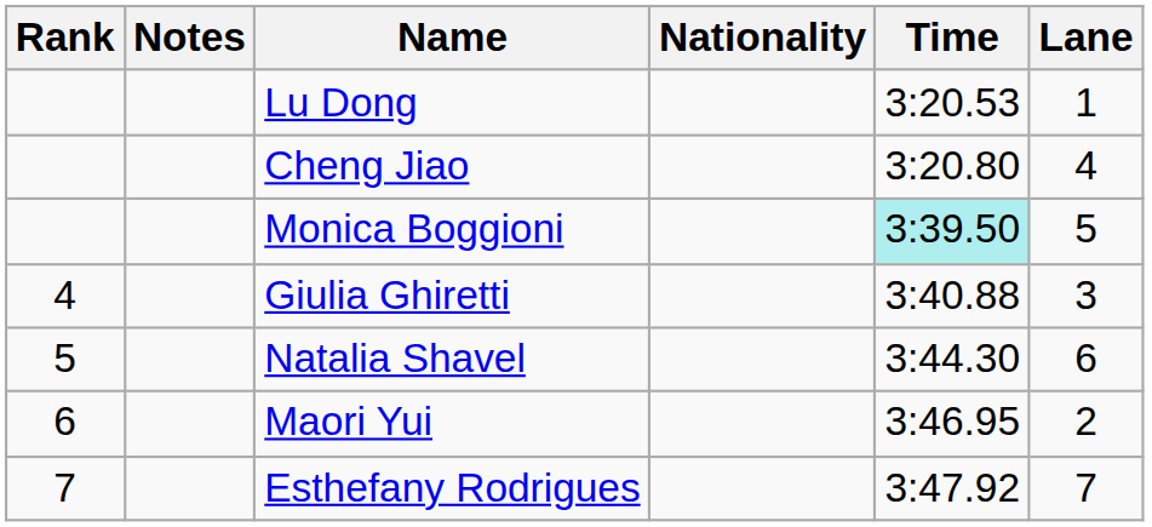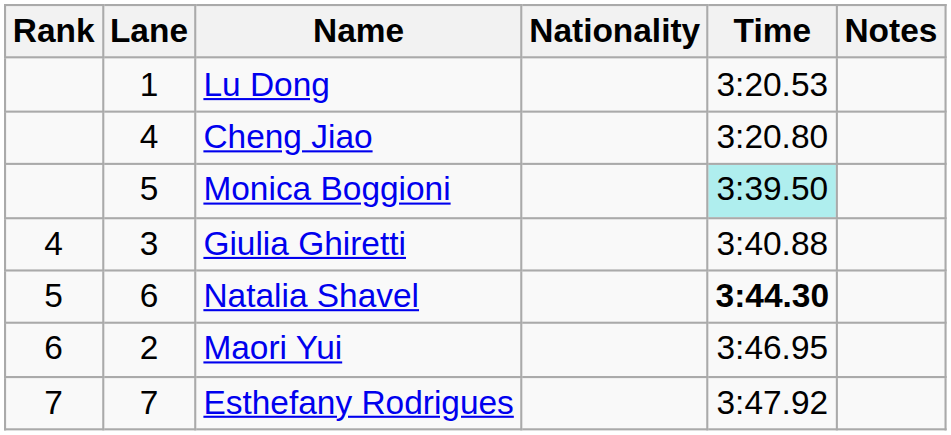columns swapped: Lane <-> Notes
Natalia Shavel | Time: normal -> bold
